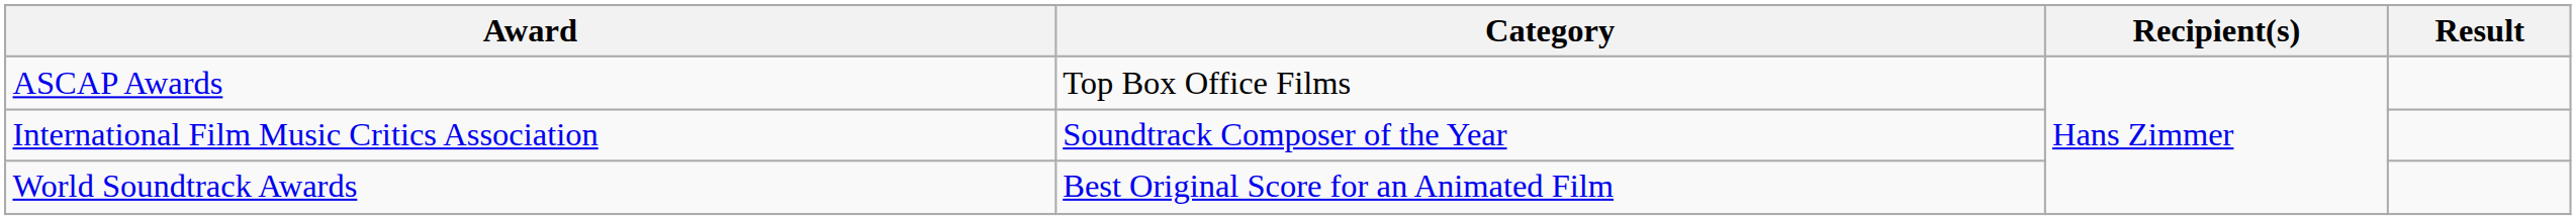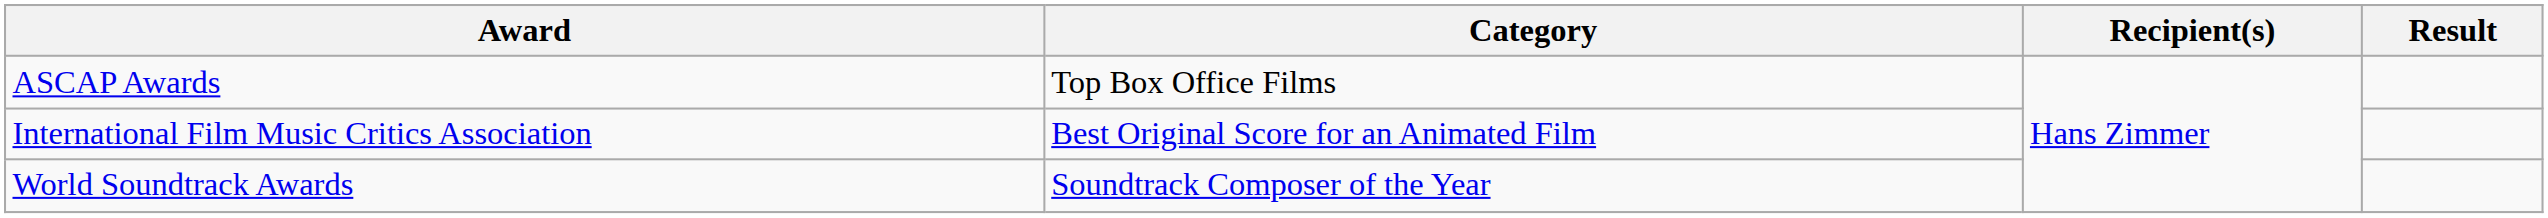International Film Music Critics Association | Category: Soundtrack Composer of the Year -> Best Original Score for an Animated Film
World Soundtrack Awards | Category: Best Original Score for an Animated Film -> Soundtrack Composer of the Year
